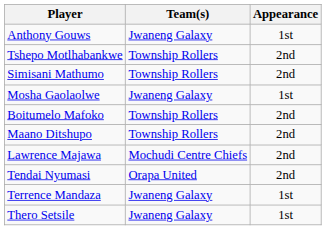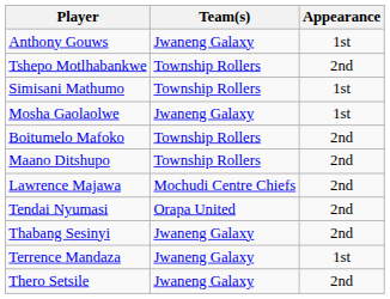Simisani Mathumo | Appearance: 2nd -> 1st
+ row: Thabang Sesinyi | Jwaneng Galaxy | 2nd
Thero Setsile | Appearance: 1st -> 2nd
